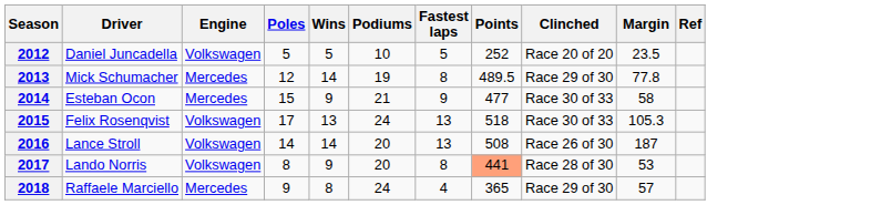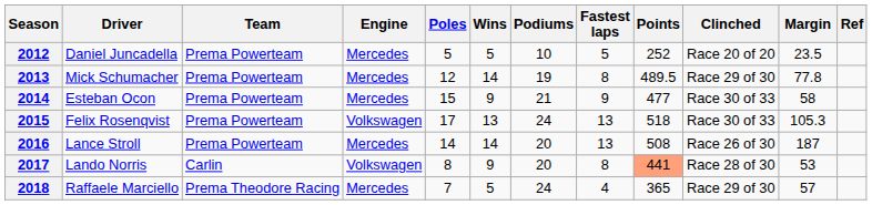+ column: Team | Prema Powerteam | Prema Powerteam | Prema Powerteam | Prema Powerteam | Prema Powerteam | Carlin | Prema Theodore Racing
2012 | Engine: Volkswagen -> Mercedes
2016 | Engine: Volkswagen -> Mercedes
2018 | Poles: 9 -> 7
2018 | Wins: 8 -> 5
